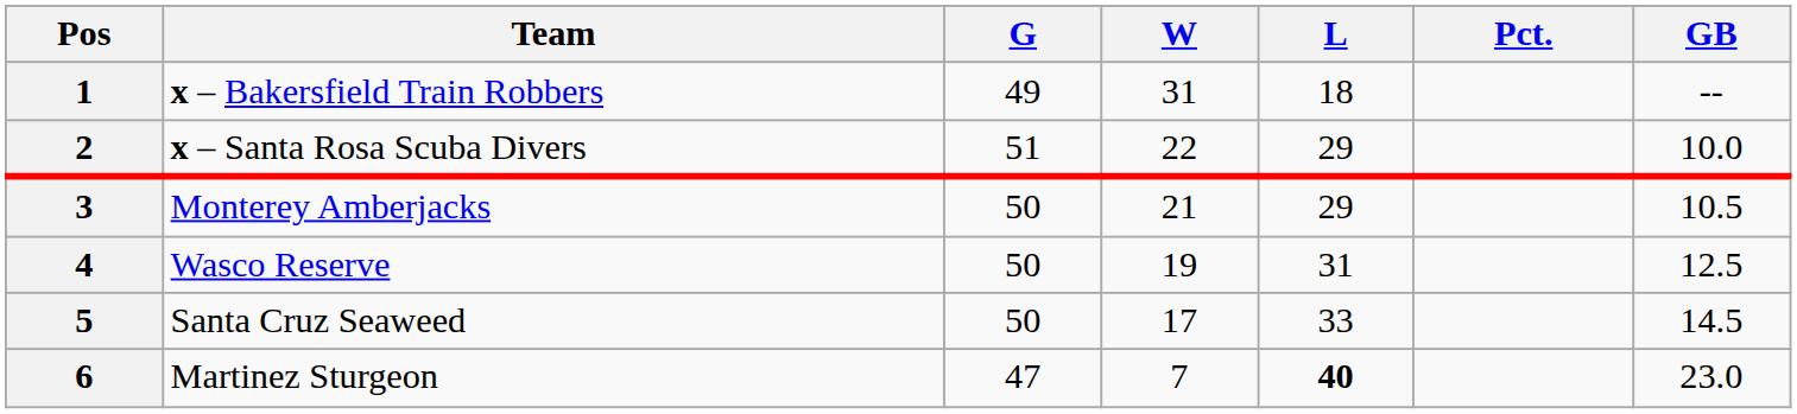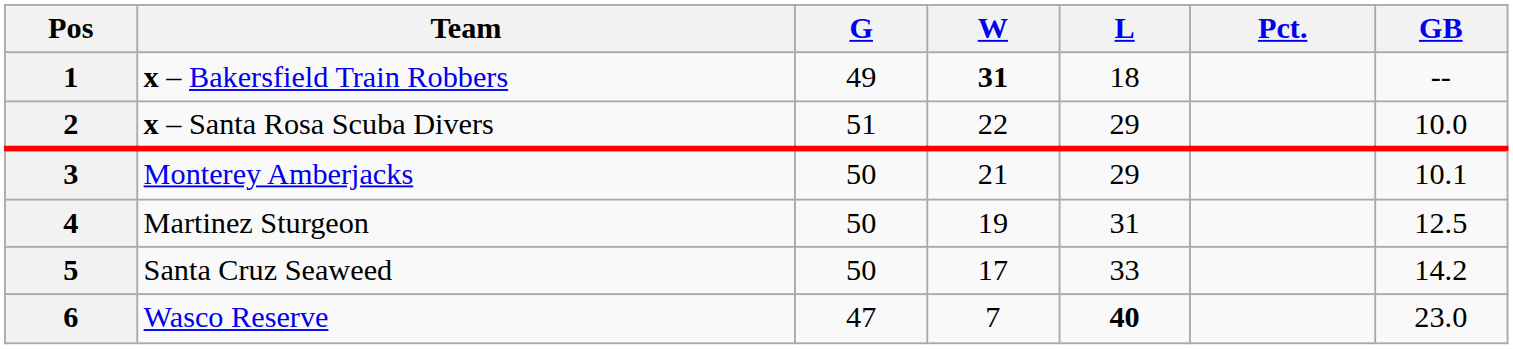1 | W: normal -> bold
3 | GB: 10.5 -> 10.1
4 | Team: Wasco Reserve -> Martinez Sturgeon
5 | GB: 14.5 -> 14.2
6 | Team: Martinez Sturgeon -> Wasco Reserve
